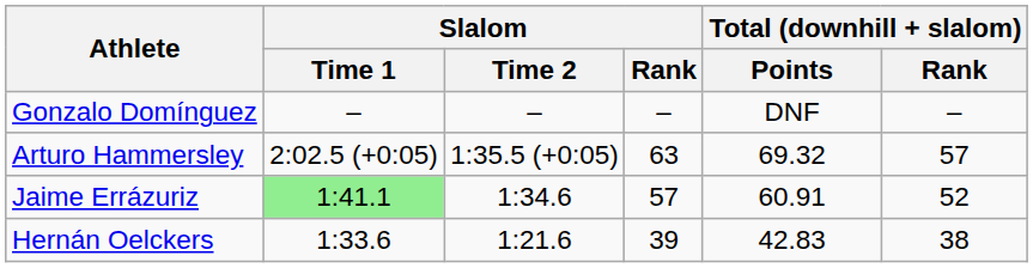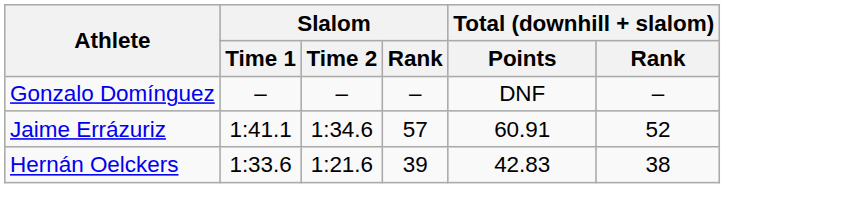- row: Arturo Hammersley | 2:02.5 (+0:05) | 1:35.5 (+0:05) | 63 | 69.32 | 57
Jaime Errázuriz | Slalom / Time 1: lightgreen background -> no background
